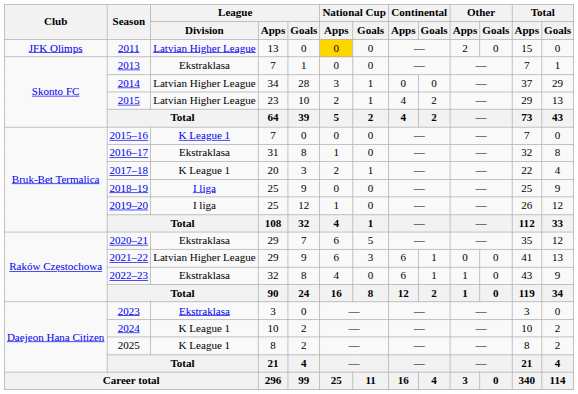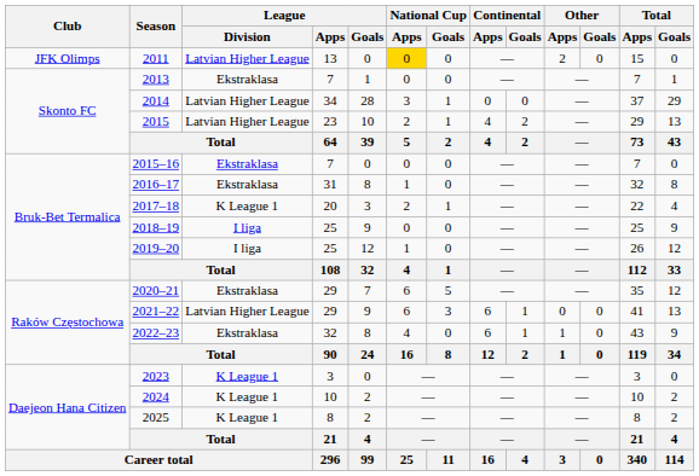2015–16 | League / Division: K League 1 -> Ekstraklasa
2023 | League / Division: Ekstraklasa -> K League 1
